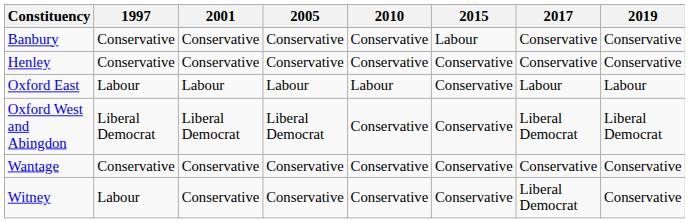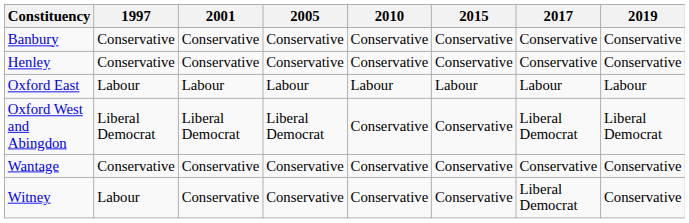Banbury | 2015: Labour -> Conservative
Oxford East | 2015: Conservative -> Labour
